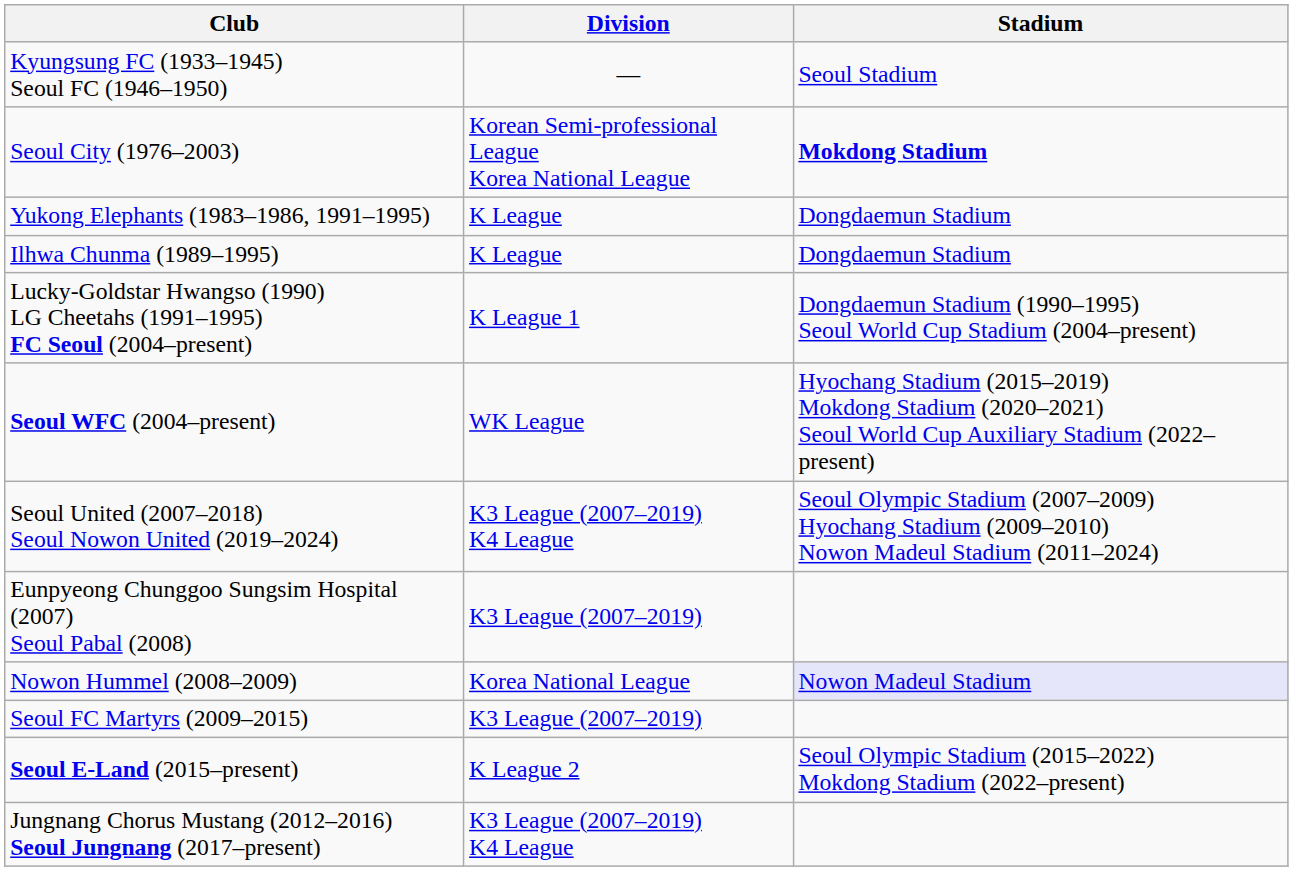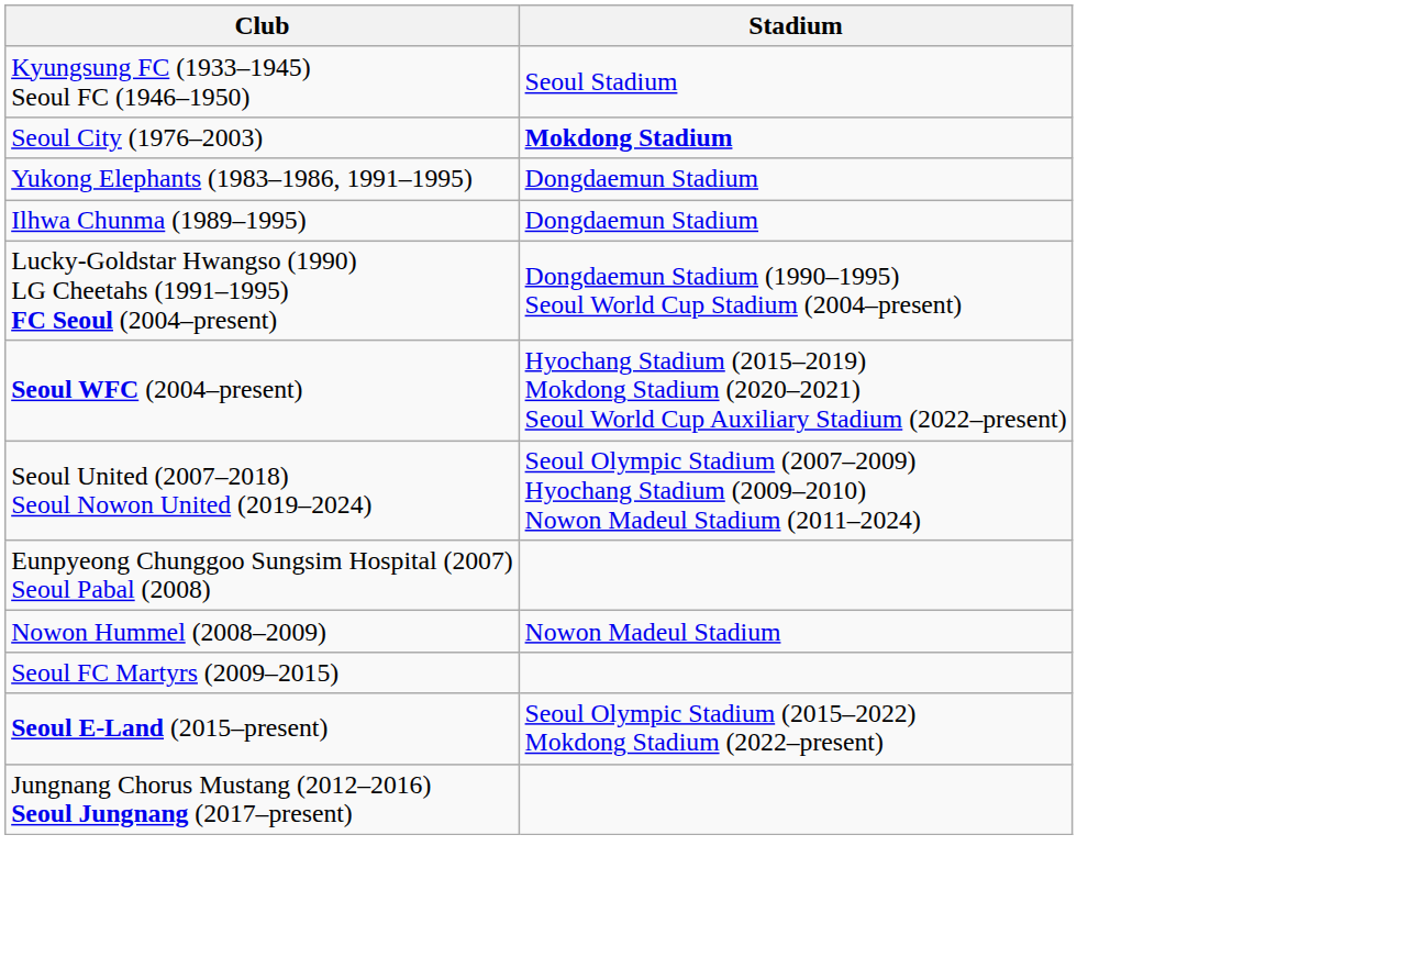- column: Division | — | Korean Semi-professional League Korea National League | K League | K League | K League 1 | WK League | K3 League (2007–2019) K4 League | K3 League (2007–2019) | Korea National League | K3 League (2007–2019) | K League 2 | K3 League (2007–2019) K4 League
Nowon Hummel (2008–2009) | Stadium: lavender background -> no background
